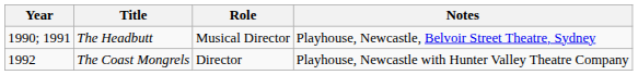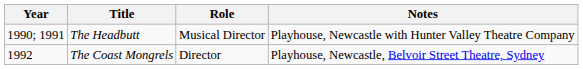The Headbutt | Notes: Playhouse, Newcastle, Belvoir Street Theatre, Sydney -> Playhouse, Newcastle with Hunter Valley Theatre Company
The Coast Mongrels | Notes: Playhouse, Newcastle with Hunter Valley Theatre Company -> Playhouse, Newcastle, Belvoir Street Theatre, Sydney
